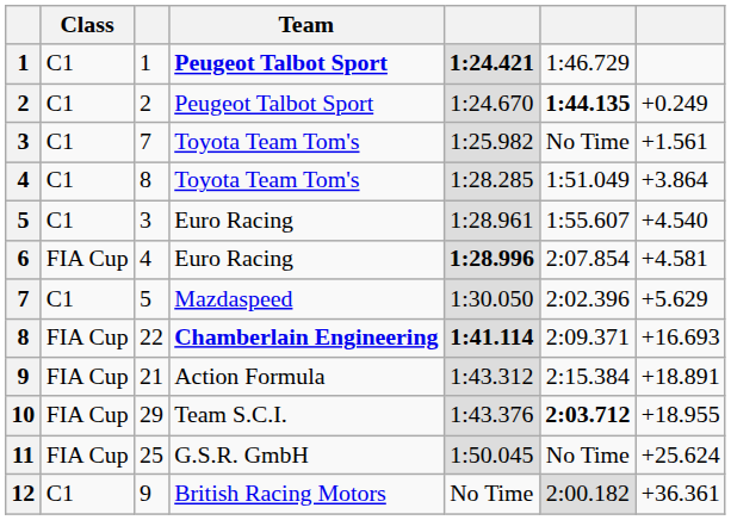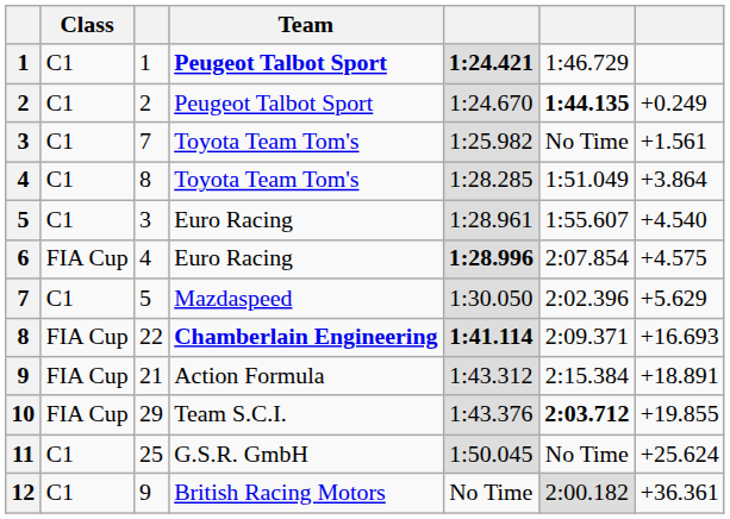6 | column 7: +4.581 -> +4.575
10 | column 7: +18.955 -> +19.855
11 | Class: FIA Cup -> C1
